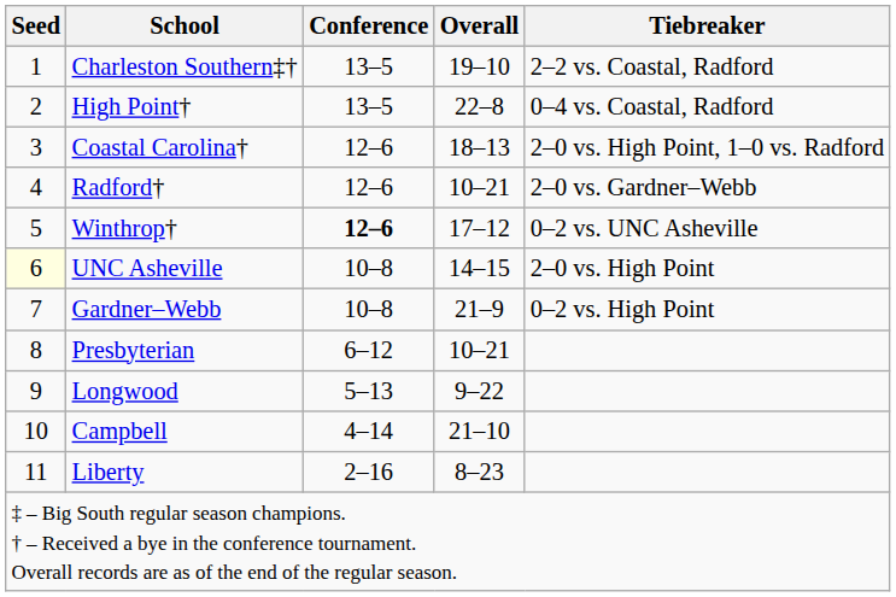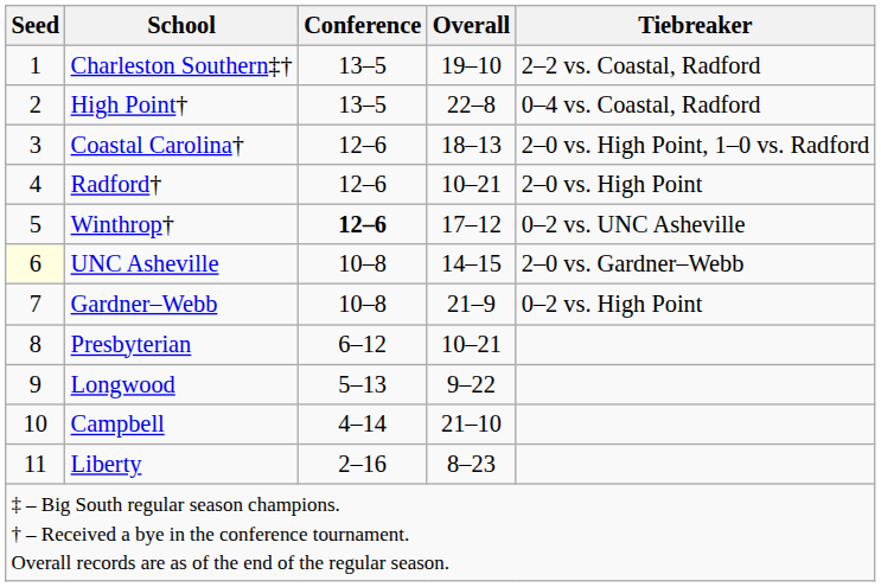Radford† | Tiebreaker: 2–0 vs. Gardner–Webb -> 2–0 vs. High Point
UNC Asheville | Tiebreaker: 2–0 vs. High Point -> 2–0 vs. Gardner–Webb
